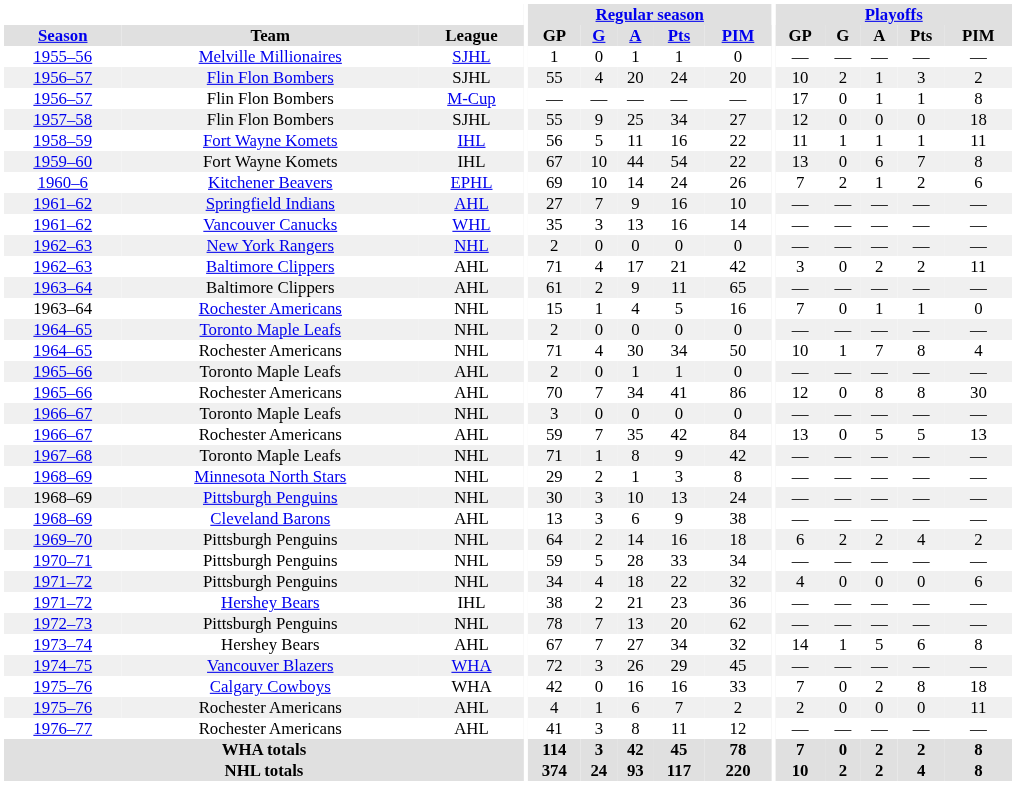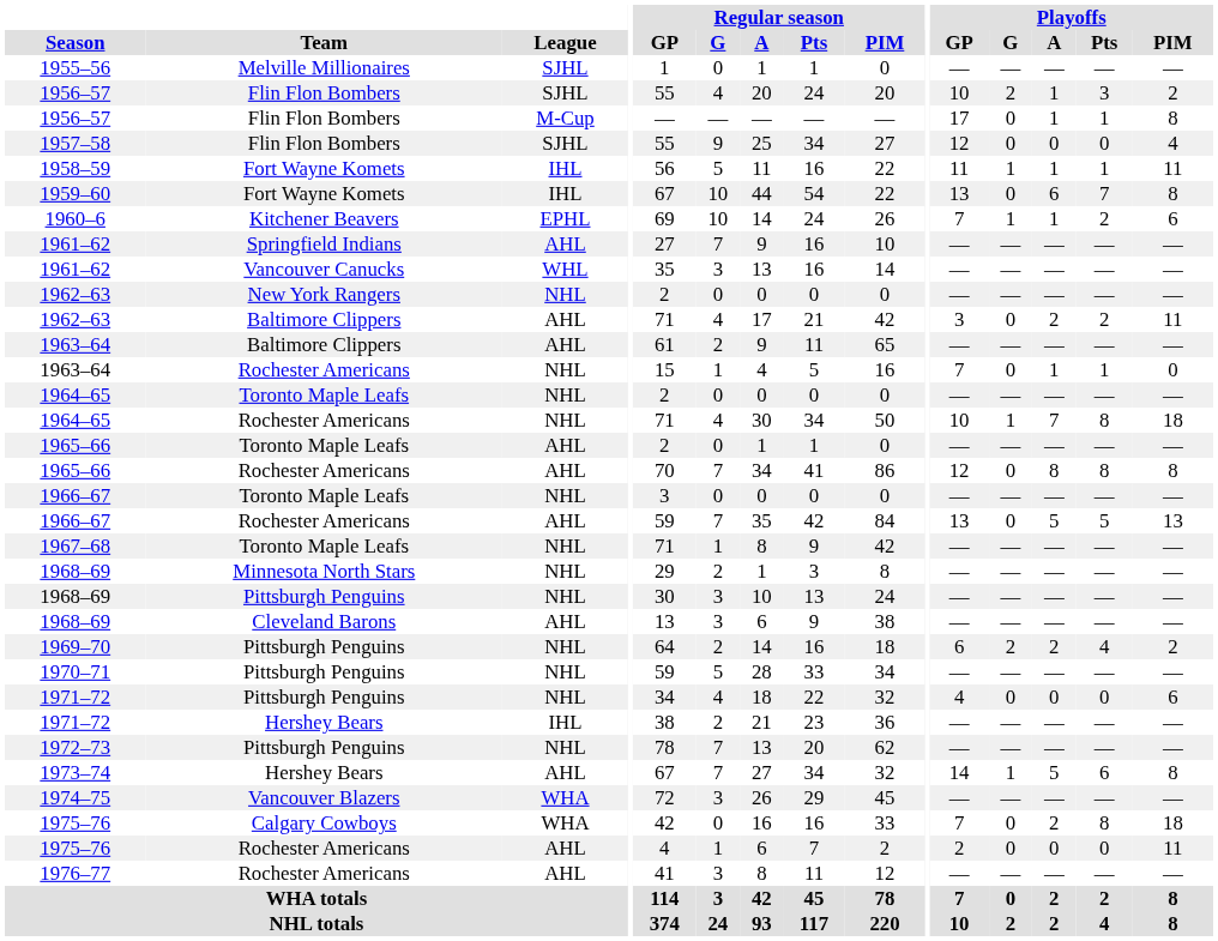1957–58 | Playoffs / PIM: 18 -> 4
1960–6 | Playoffs / G: 2 -> 1
1964–65 / Rochester Americans | Playoffs / PIM: 4 -> 18
1965–66 / Rochester Americans | Playoffs / PIM: 30 -> 8
